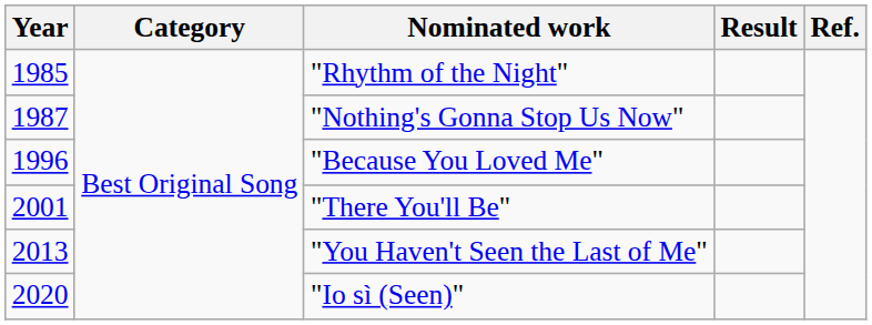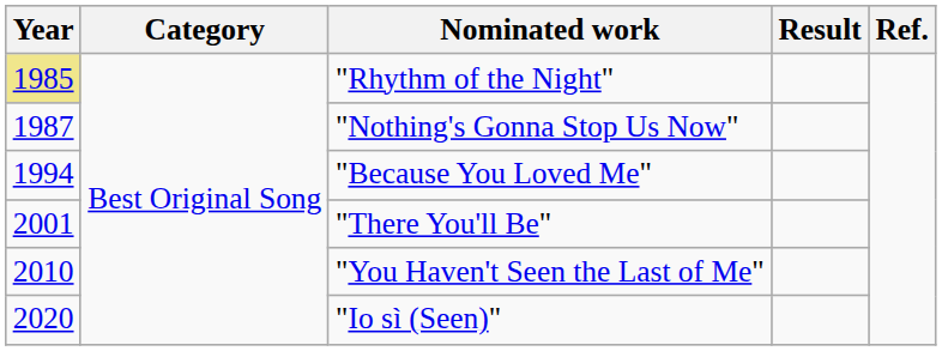"Rhythm of the Night" | Year: no background -> khaki background
"Because You Loved Me" | Year: 1996 -> 1994
"You Haven't Seen the Last of Me" | Year: 2013 -> 2010
